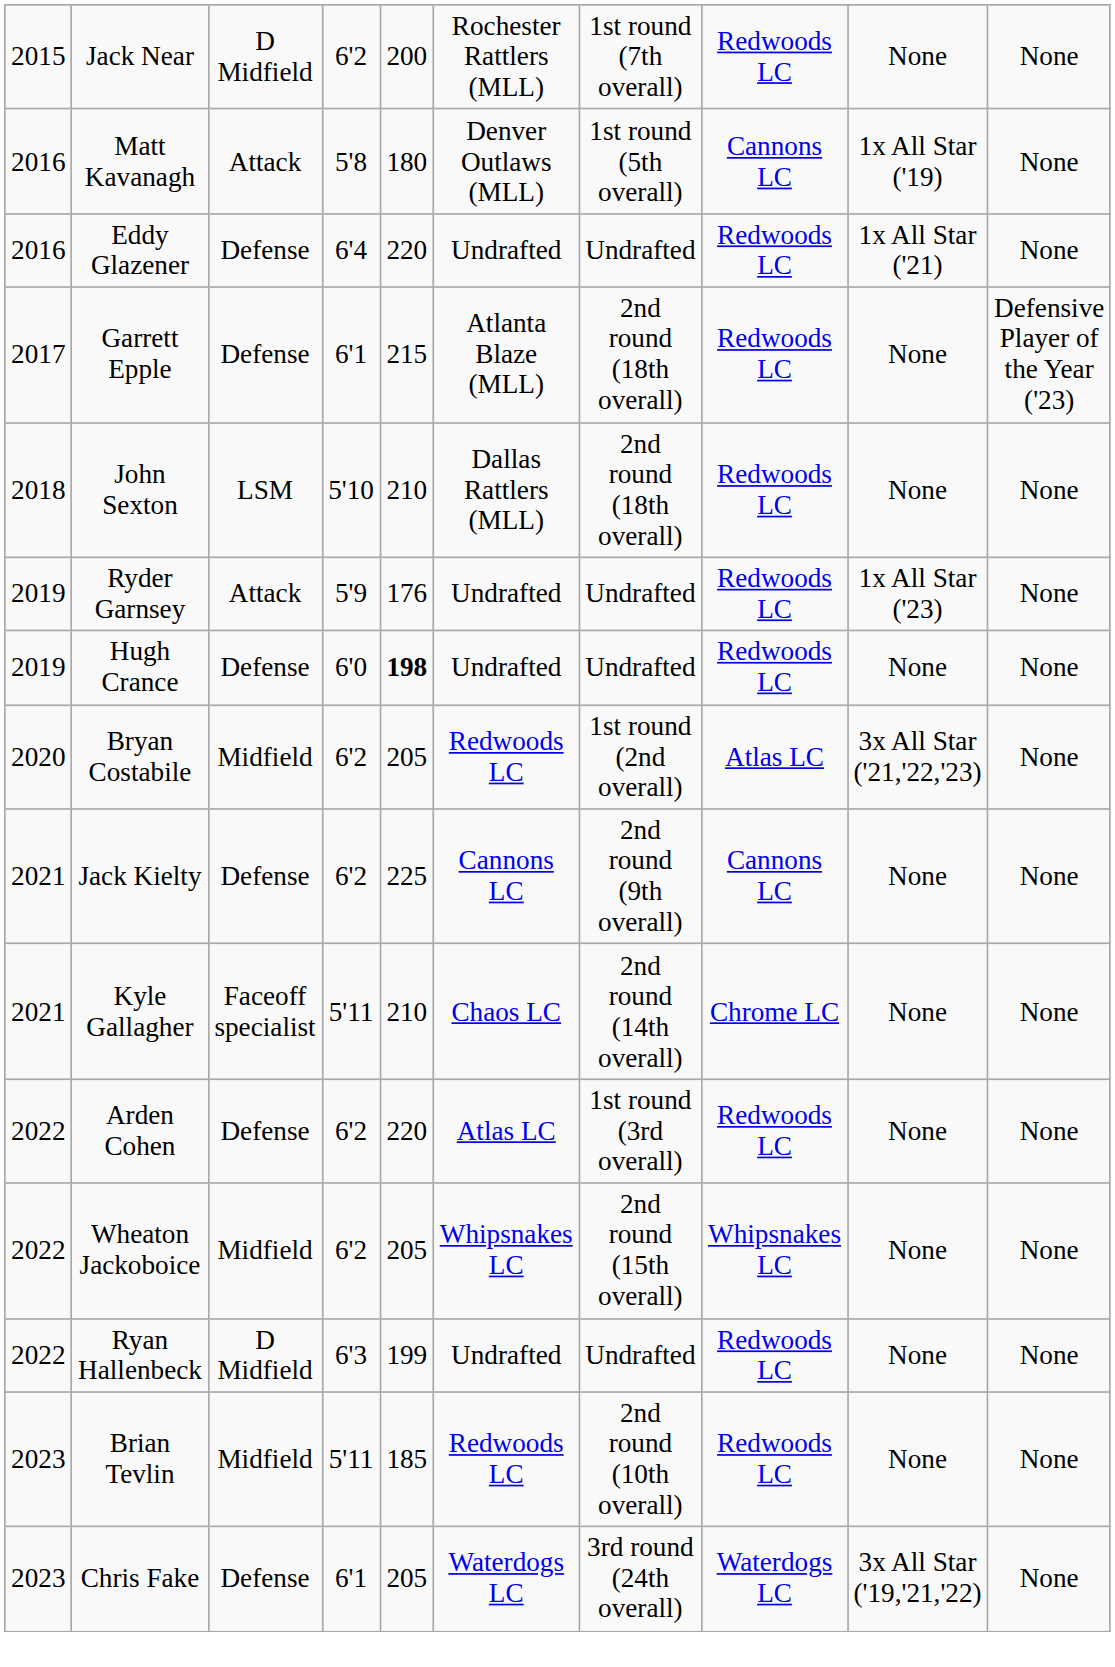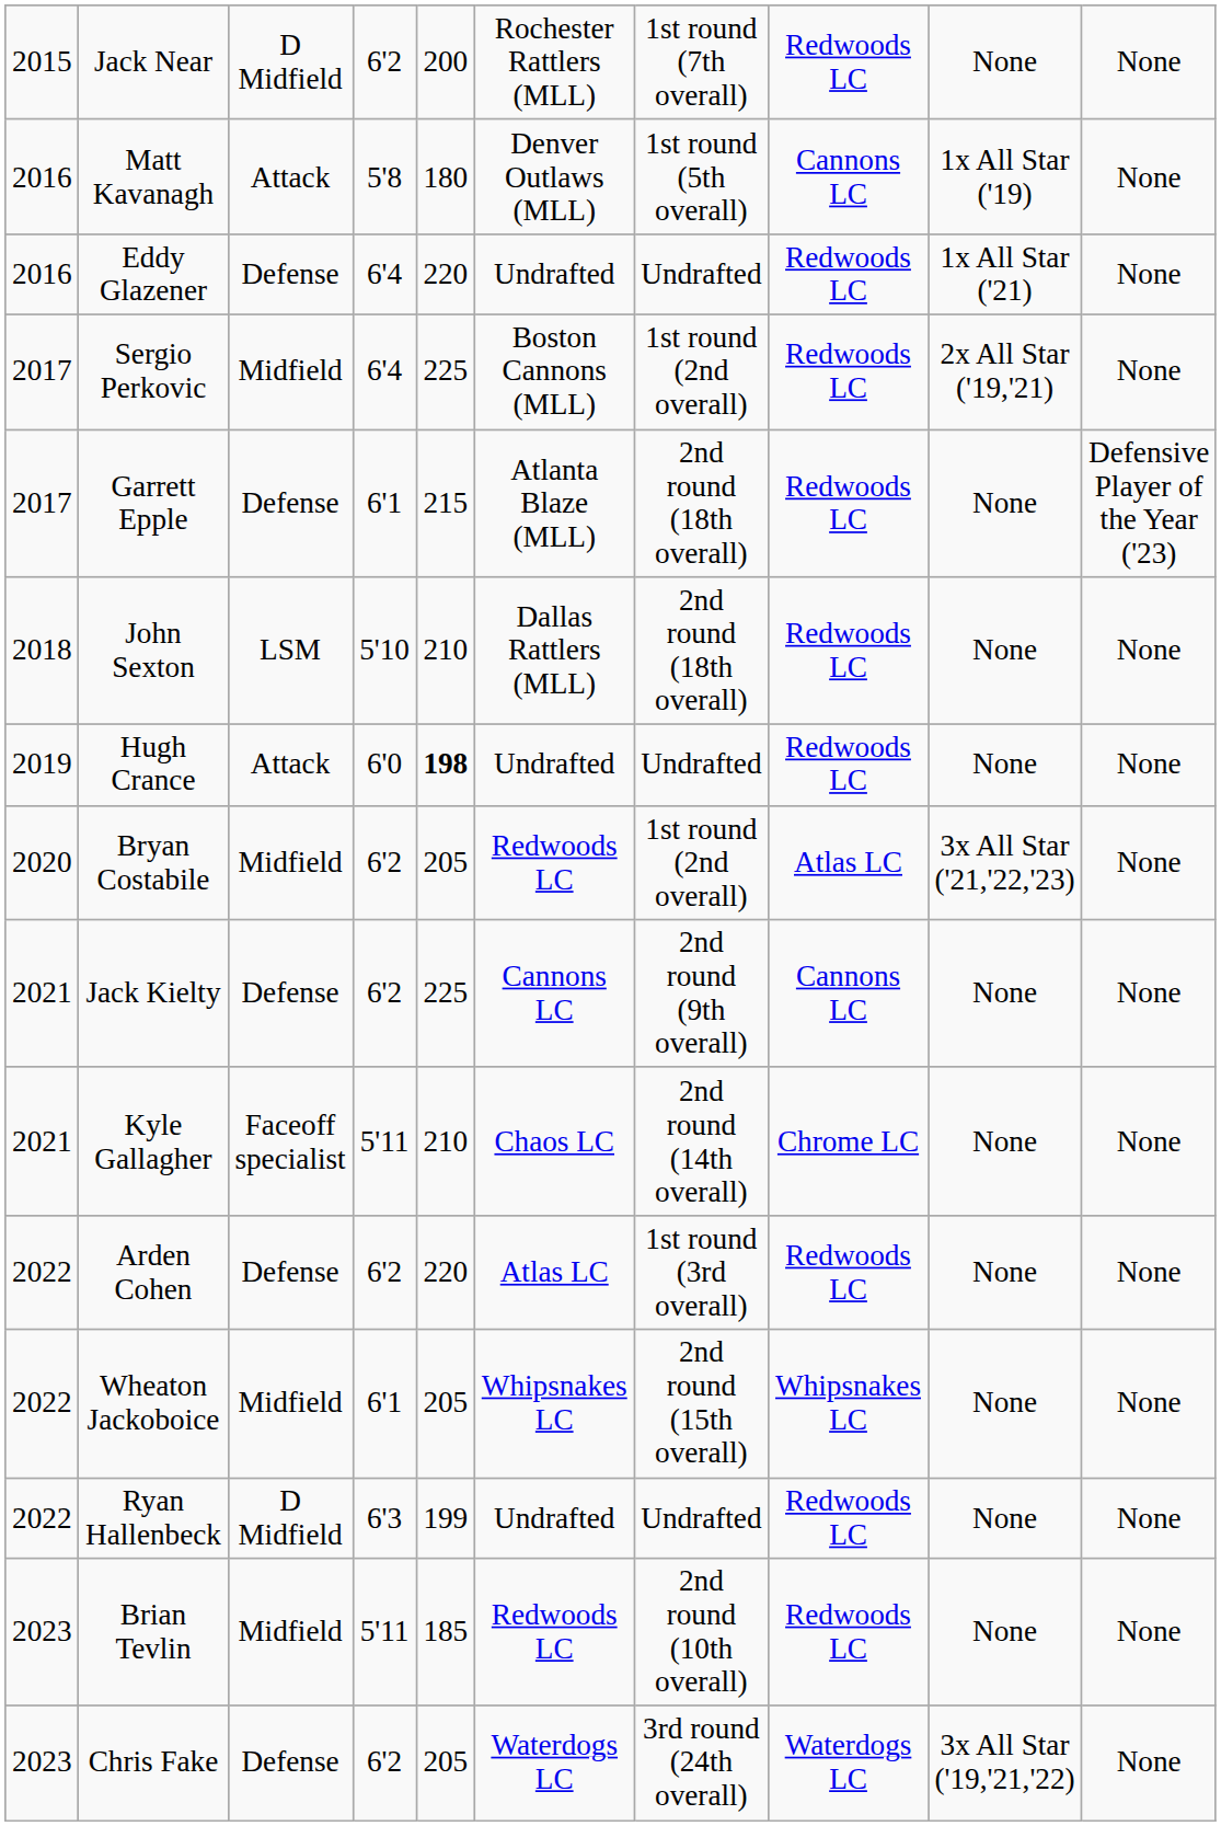+ row: 2017 | Sergio Perkovic | Midfield | 6'4 | 225 | Boston Cannons (MLL) | 1st round (2nd overall) | Redwoods LC | 2x All Star ('19,'21) | None
- row: 2019 | Ryder Garnsey | Attack | 5'9 | 176 | Undrafted | Undrafted | Redwoods LC | 1x All Star ('23) | None
Hugh Crance | column 3: Defense -> Attack
Wheaton Jackoboice | column 4: 6'2 -> 6'1
Chris Fake | column 4: 6'1 -> 6'2
